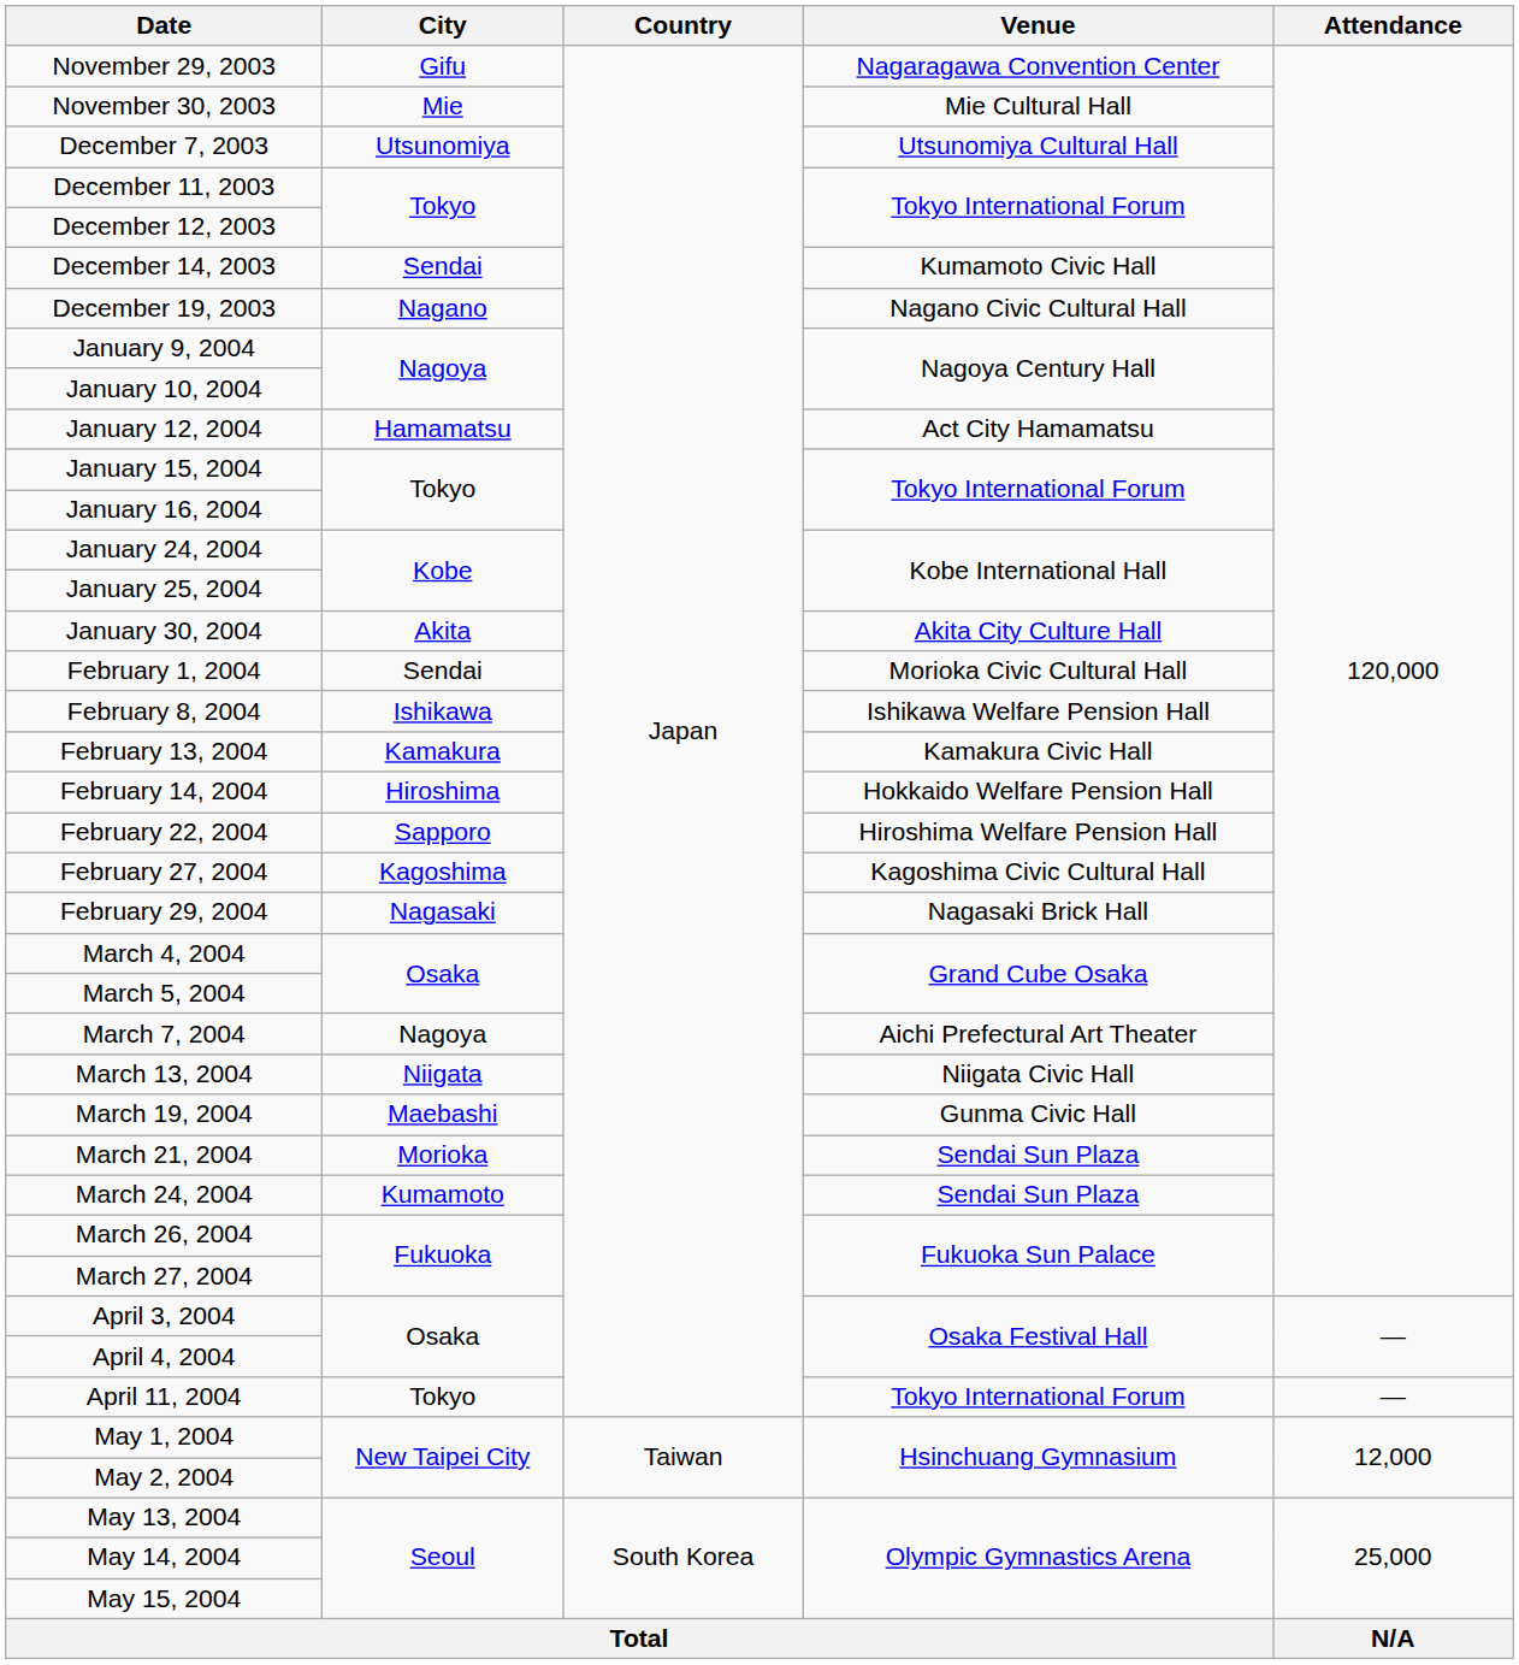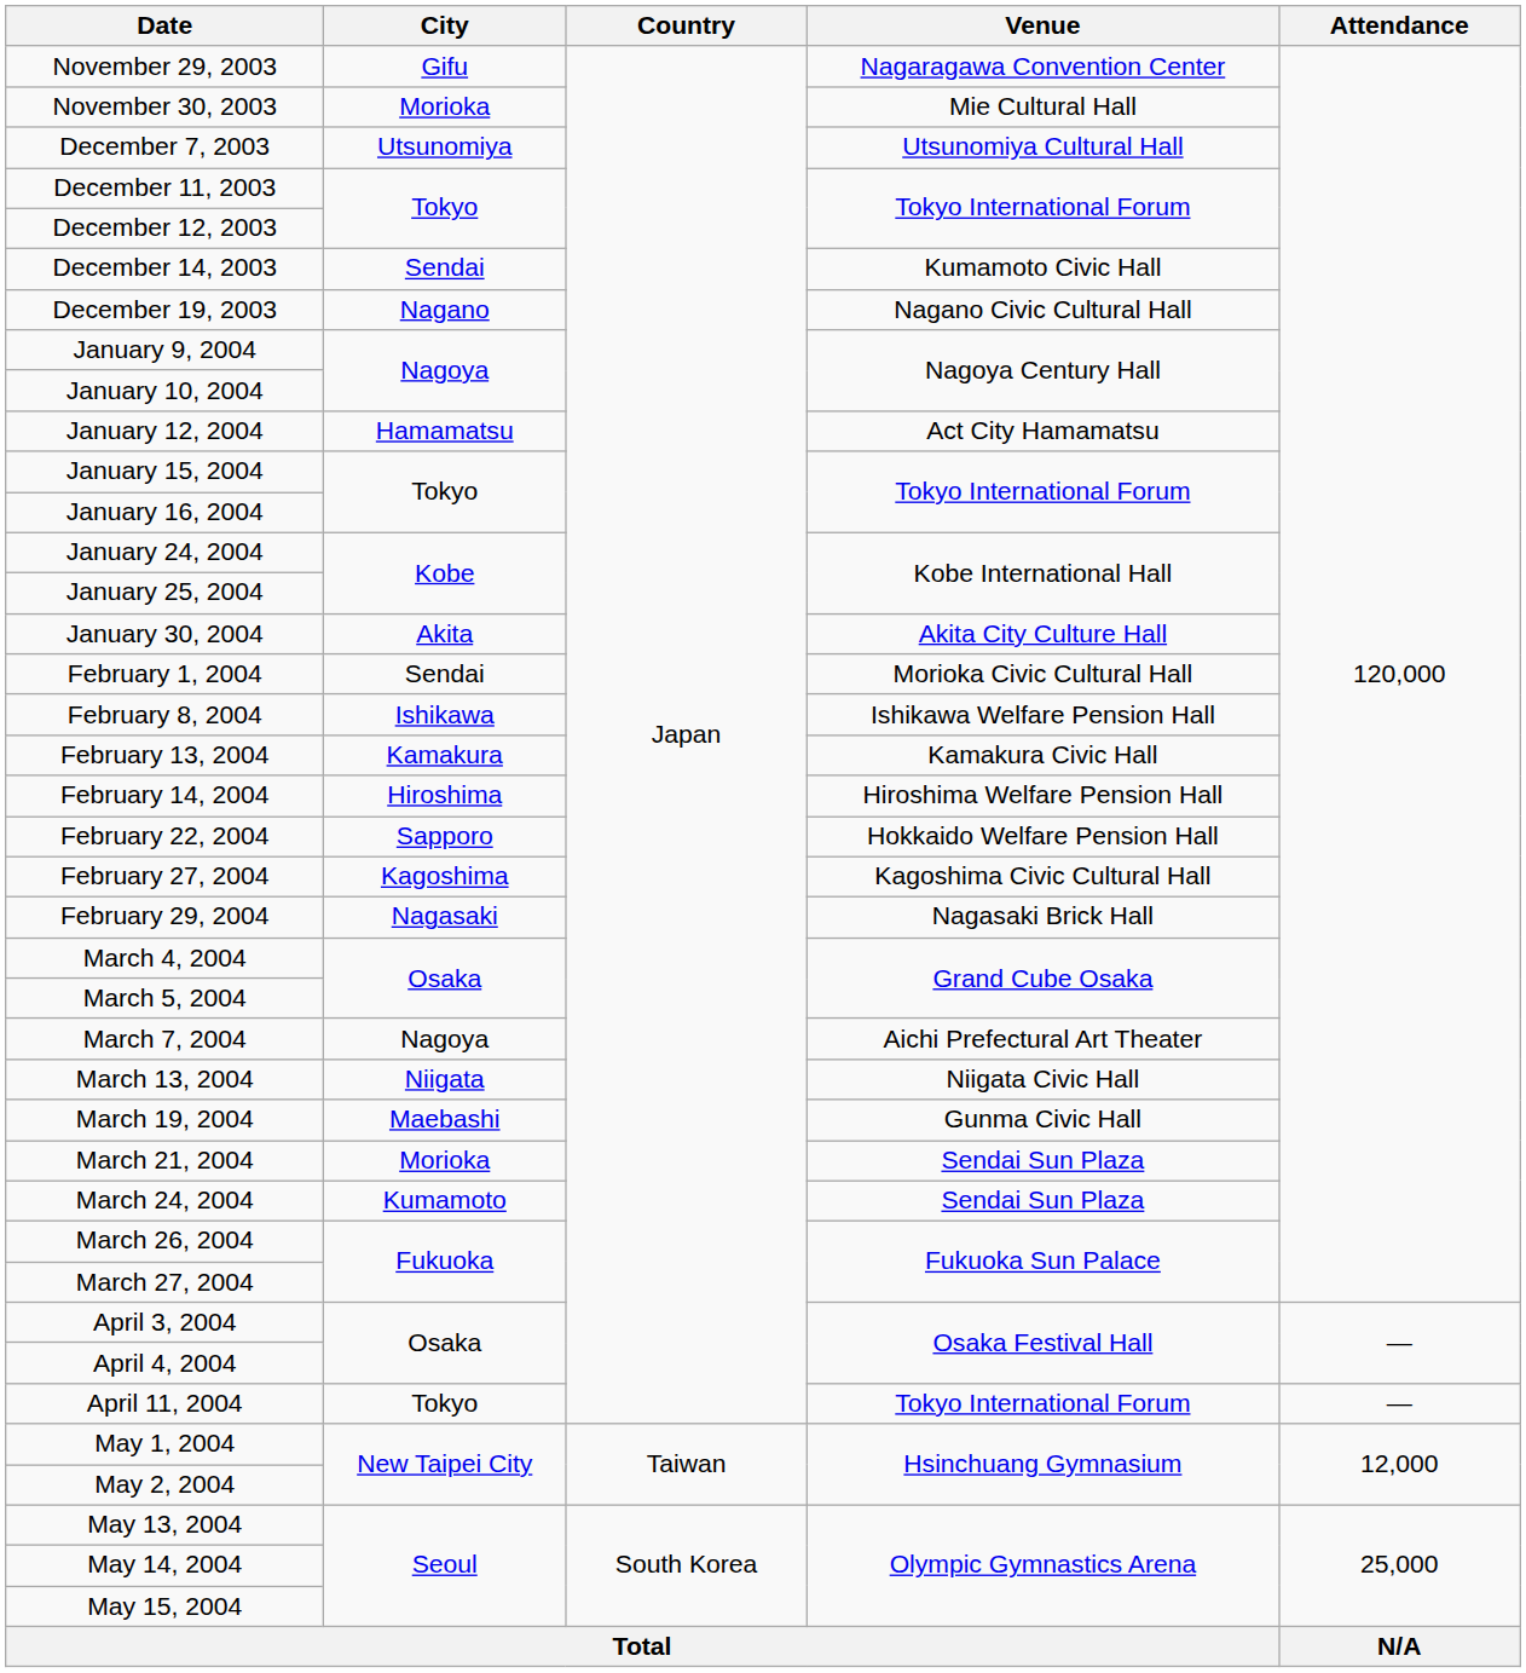November 30, 2003 | City: Mie -> Morioka
February 14, 2004 | Venue: Hokkaido Welfare Pension Hall -> Hiroshima Welfare Pension Hall
February 22, 2004 | Venue: Hiroshima Welfare Pension Hall -> Hokkaido Welfare Pension Hall
